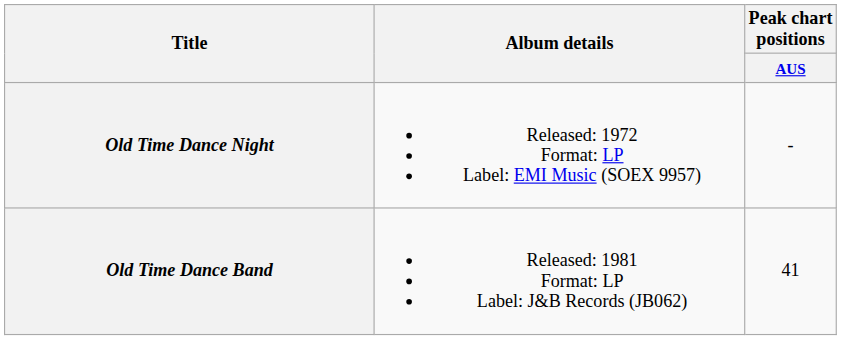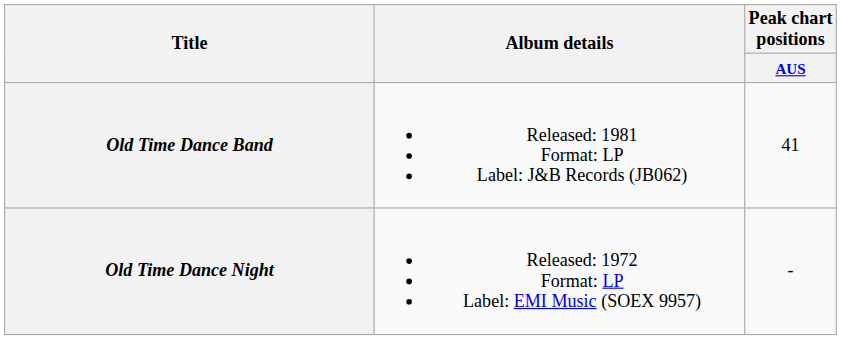rows swapped: Old Time Dance Night <-> Old Time Dance Band
